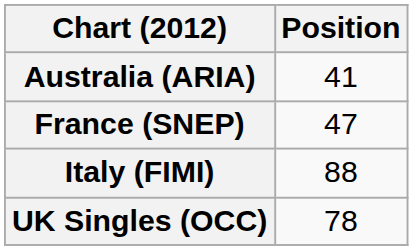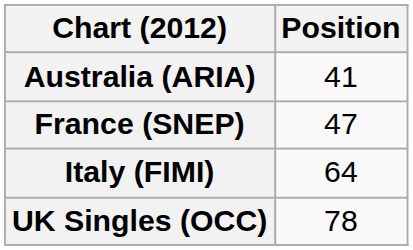Italy (FIMI) | Position: 88 -> 64
